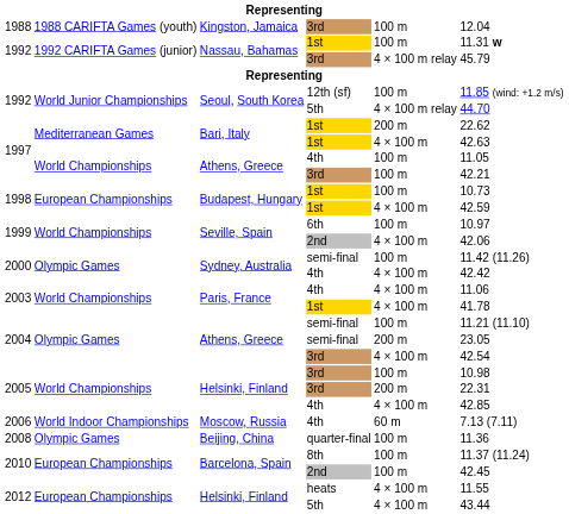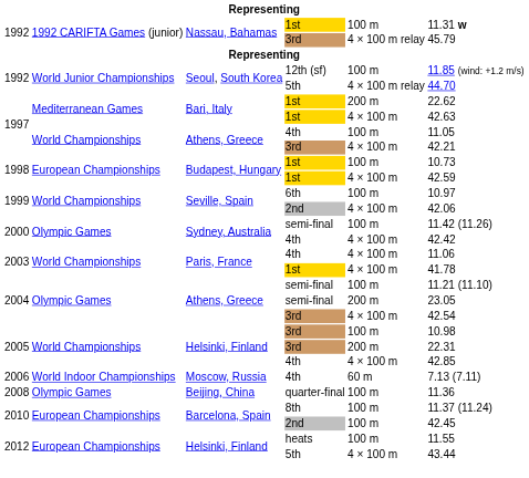- row: 1988 | 1988 CARIFTA Games (youth) | Kingston, Jamaica | 3rd | 100 m | 12.04
1997 / 3rd | column 5: 100 m -> 4 × 100 m
2012 / heats | column 5: 4 × 100 m -> 100 m
